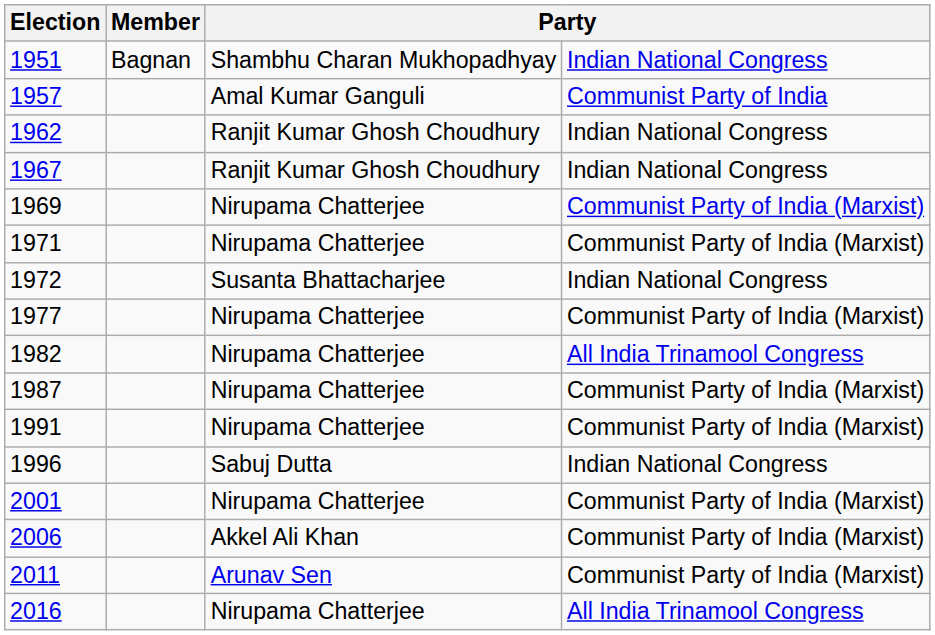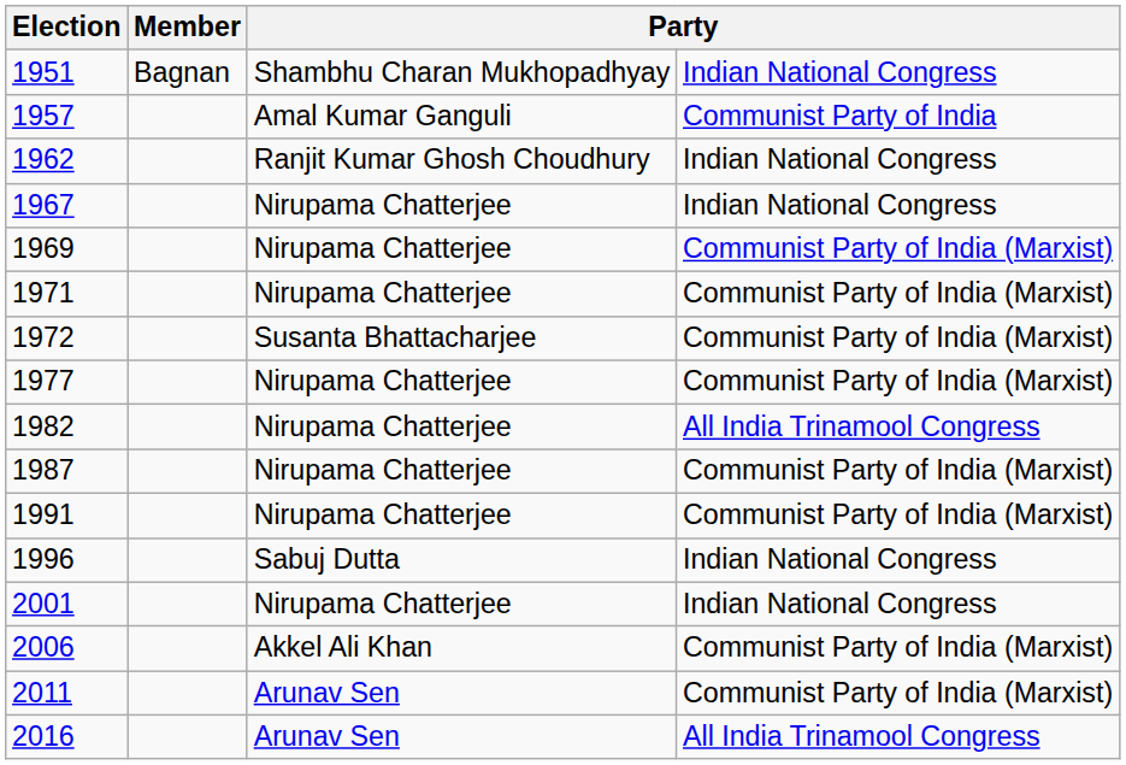1967 | column 3: Ranjit Kumar Ghosh Choudhury -> Nirupama Chatterjee
1972 | column 4: Indian National Congress -> Communist Party of India (Marxist)
2001 | column 4: Communist Party of India (Marxist) -> Indian National Congress
2016 | column 3: Nirupama Chatterjee -> Arunav Sen
